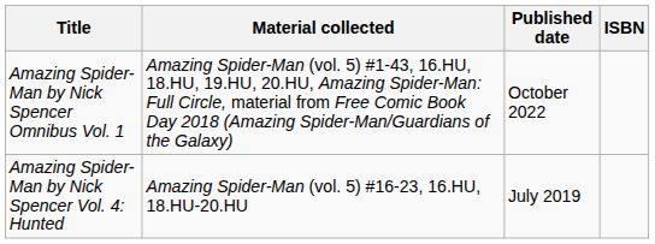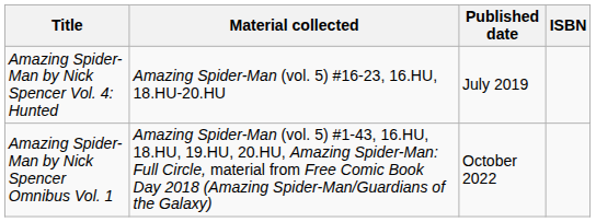rows swapped: Amazing Spider-Man by Nick Spencer Vol. 4: Hunted <-> Amazing Spider-Man by Nick Spencer Omnibus Vol. 1
